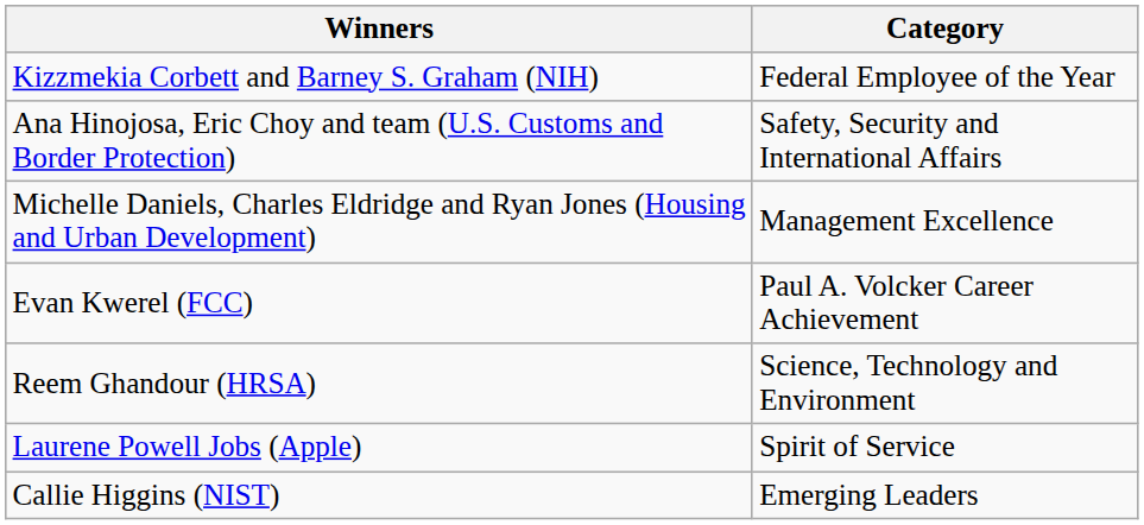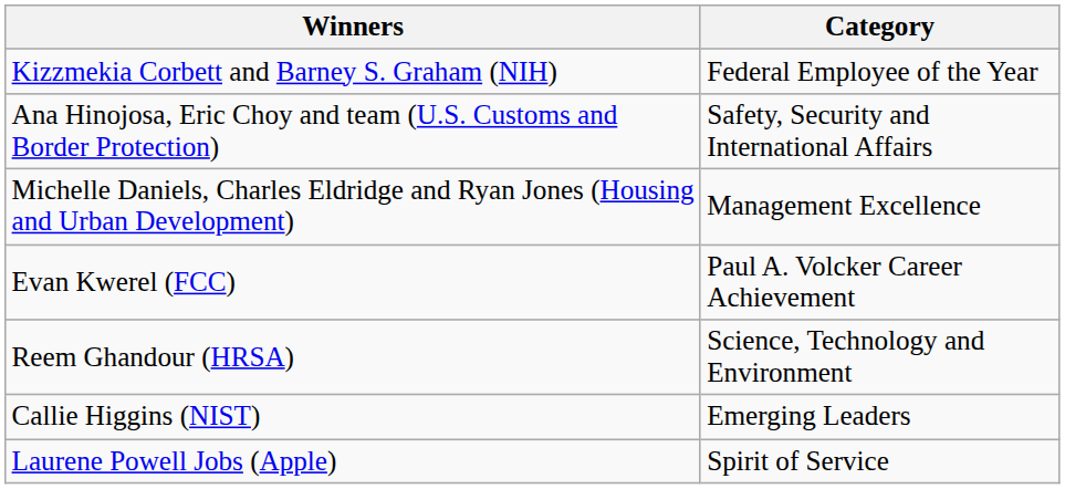rows swapped: Callie Higgins (NIST) <-> Laurene Powell Jobs (Apple)
